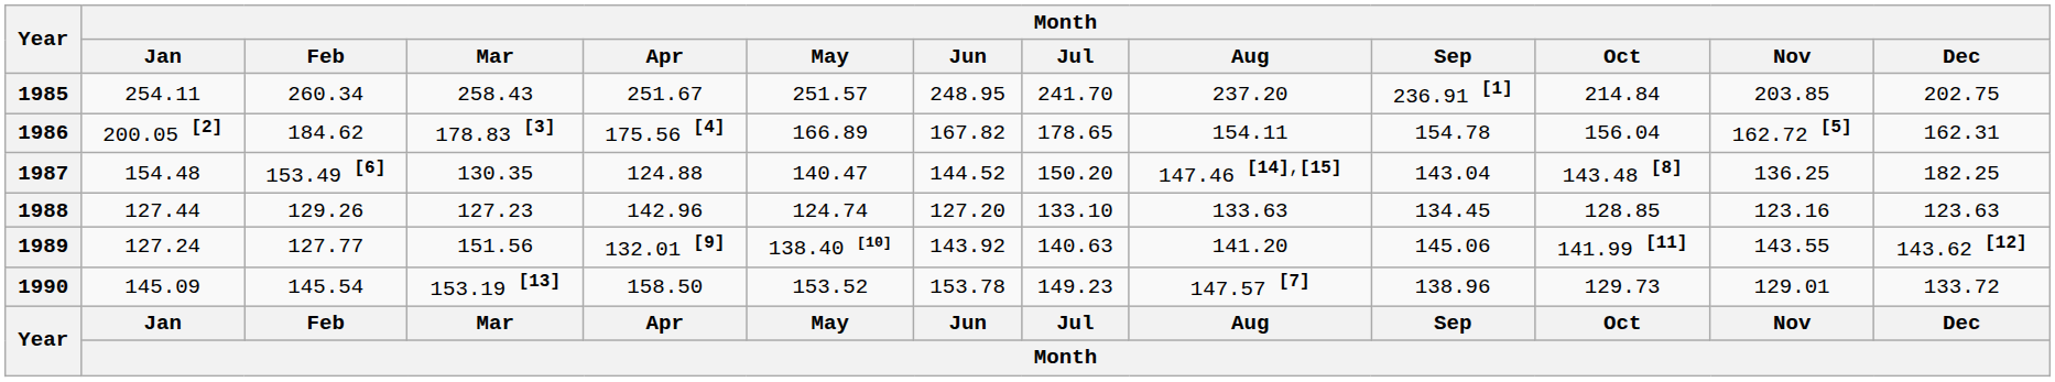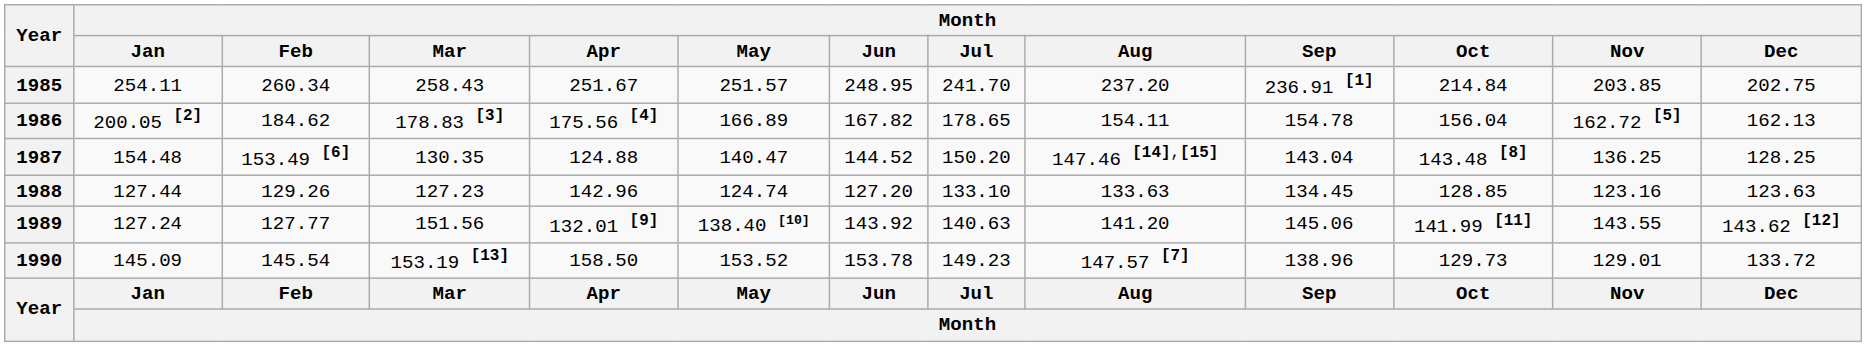1986 | Month / Dec: 162.31 -> 162.13
1987 | Month / Dec: 182.25 -> 128.25
